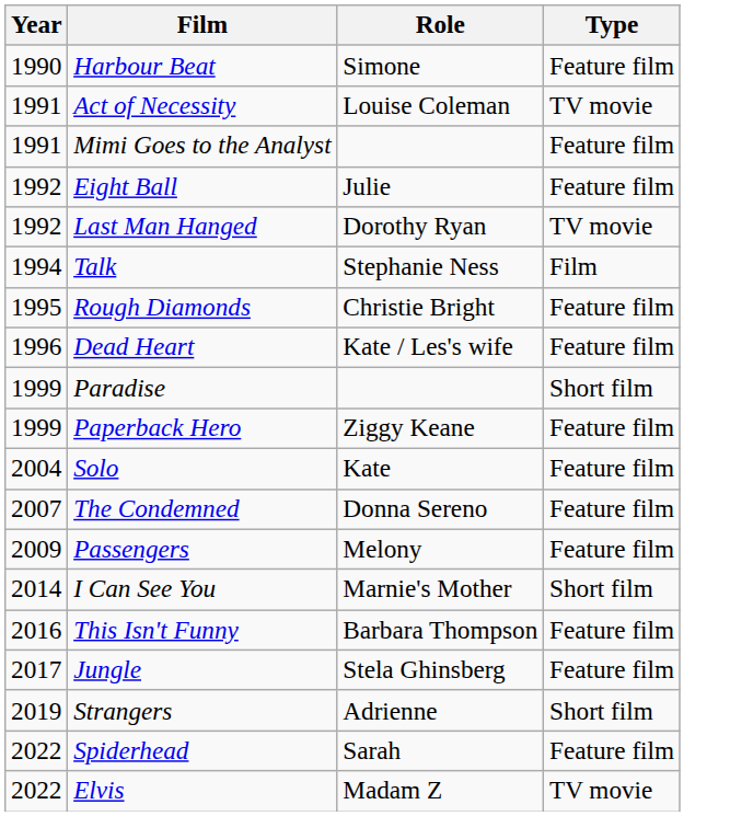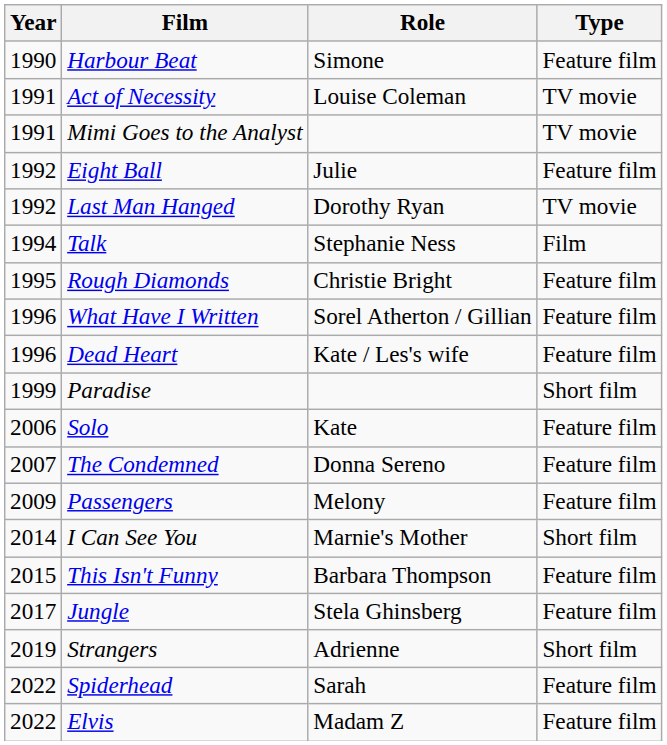Mimi Goes to the Analyst | Type: Feature film -> TV movie
+ row: 1996 | What Have I Written | Sorel Atherton / Gillian | Feature film
- row: 1999 | Paperback Hero | Ziggy Keane | Feature film
Solo | Year: 2004 -> 2006
This Isn't Funny | Year: 2016 -> 2015
Elvis | Type: TV movie -> Feature film
